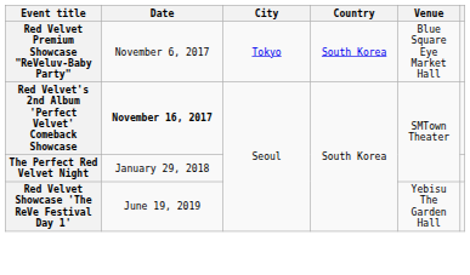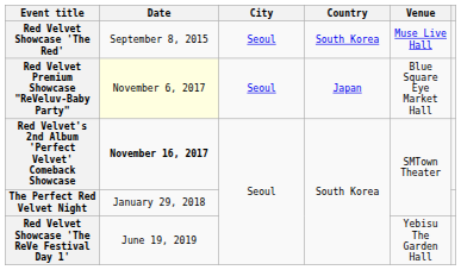+ row: Red Velvet Showcase 'The Red' | September 8, 2015 | Seoul | South Korea | Muse Live Hall
Red Velvet Premium Showcase "ReVeluv-Baby Party" | Date: no background -> lightyellow background
Red Velvet Premium Showcase "ReVeluv-Baby Party" | City: Tokyo -> Seoul
Red Velvet Premium Showcase "ReVeluv-Baby Party" | Country: South Korea -> Japan
